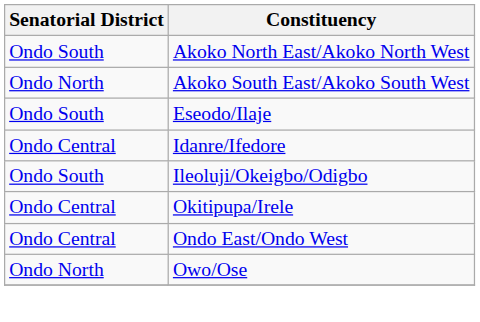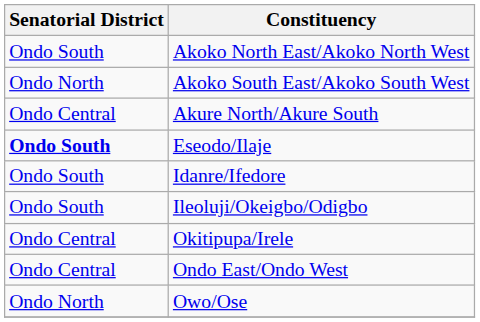+ row: Ondo Central | Akure North/Akure South
Eseodo/Ilaje | Senatorial District: normal -> bold
Idanre/Ifedore | Senatorial District: Ondo Central -> Ondo South
